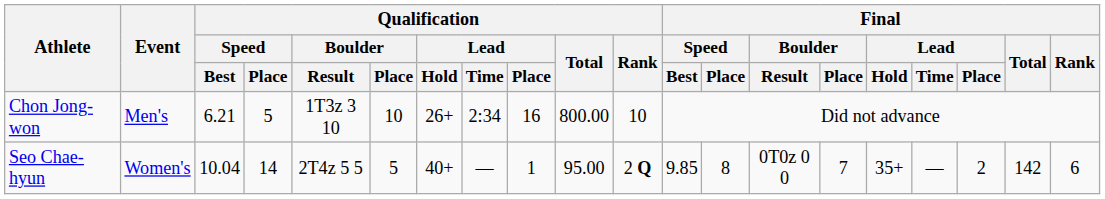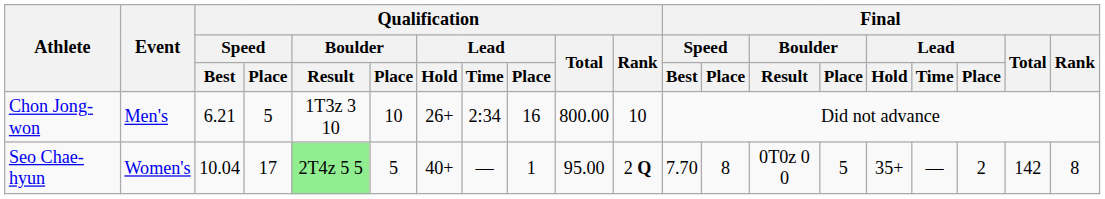Seo Chae-hyun | Qualification / Speed / Place: 14 -> 17
Seo Chae-hyun | Qualification / Boulder / Result: no background -> lightgreen background
Seo Chae-hyun | Final / Speed / Best: 9.85 -> 7.70
Seo Chae-hyun | Final / Boulder / Place: 7 -> 5
Seo Chae-hyun | Final / Rank: 6 -> 8
